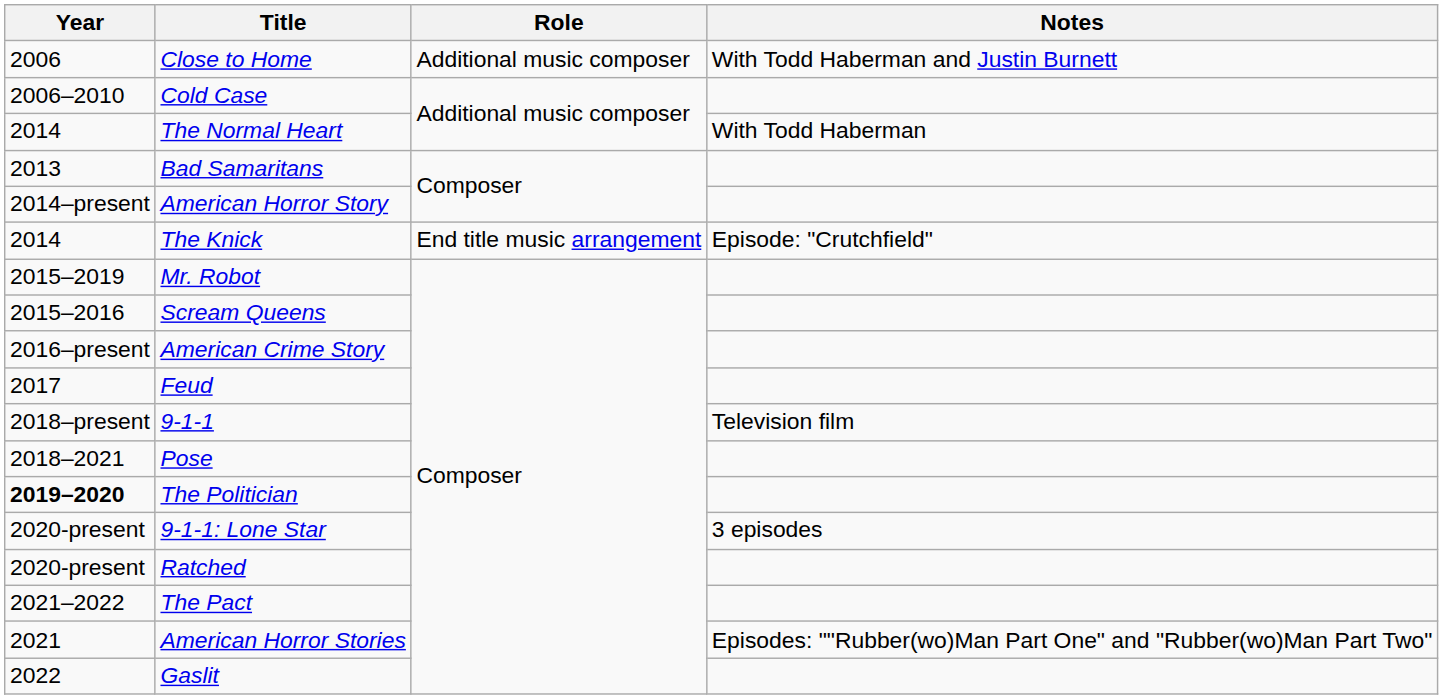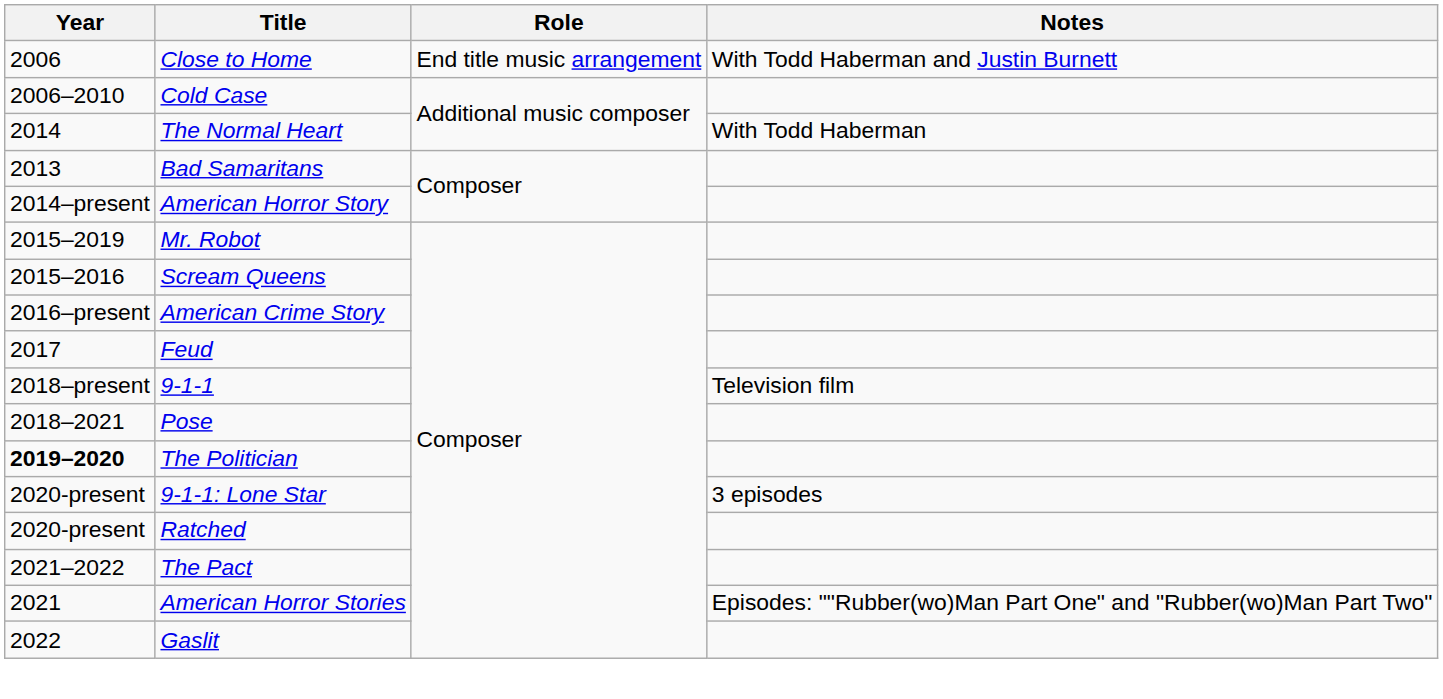Close to Home | Role: Additional music composer -> End title music arrangement
- row: 2014 | The Knick | End title music arrangement | Episode: "Crutchfield"
